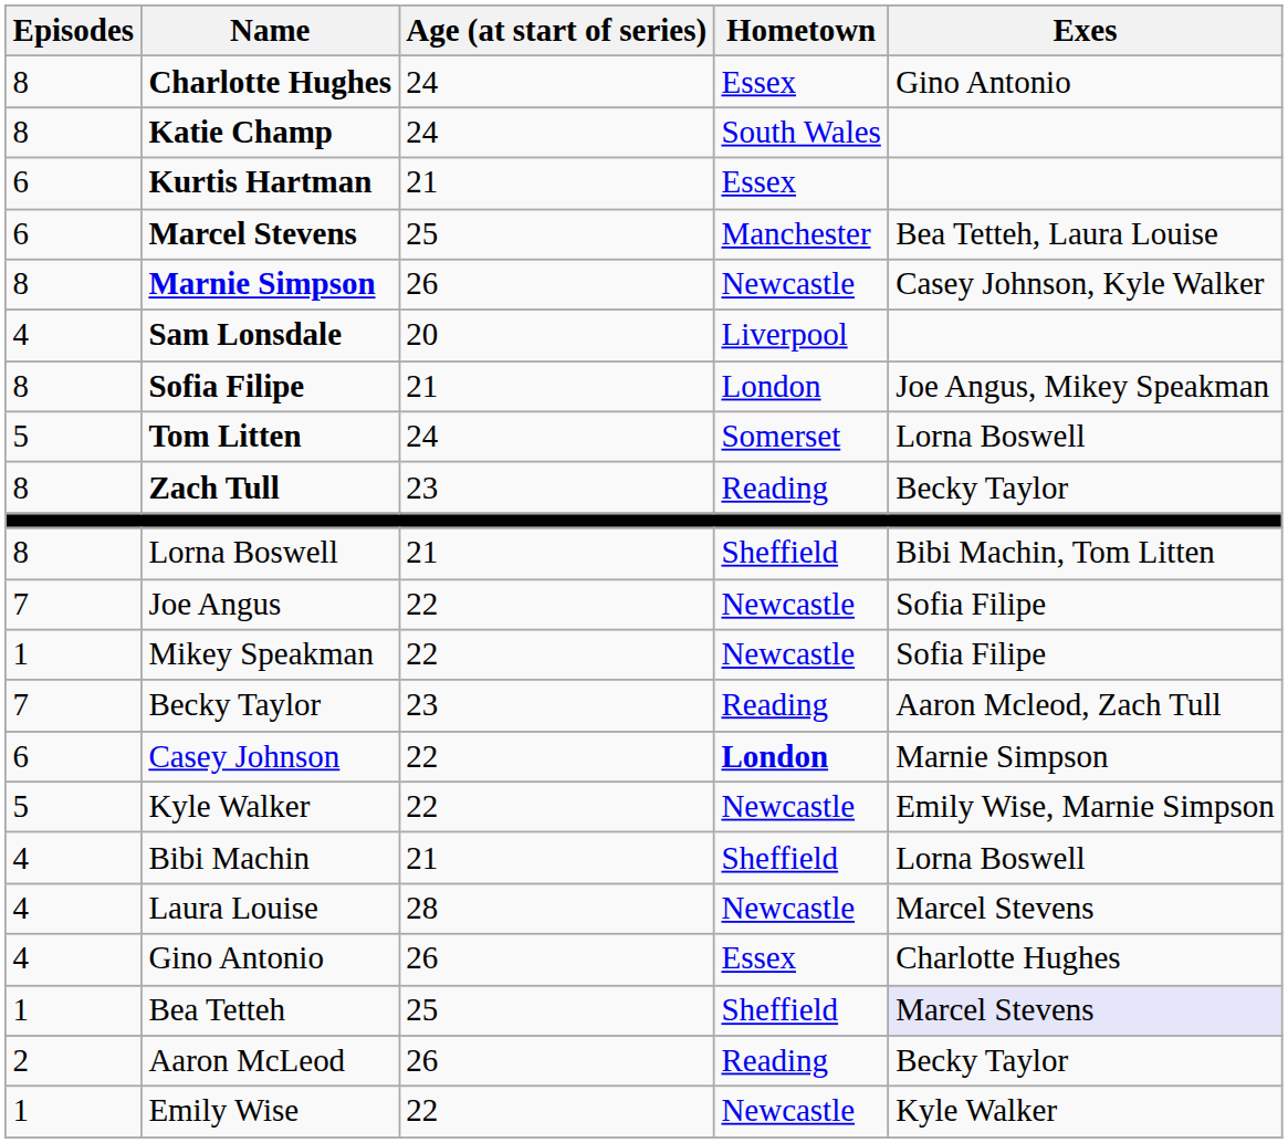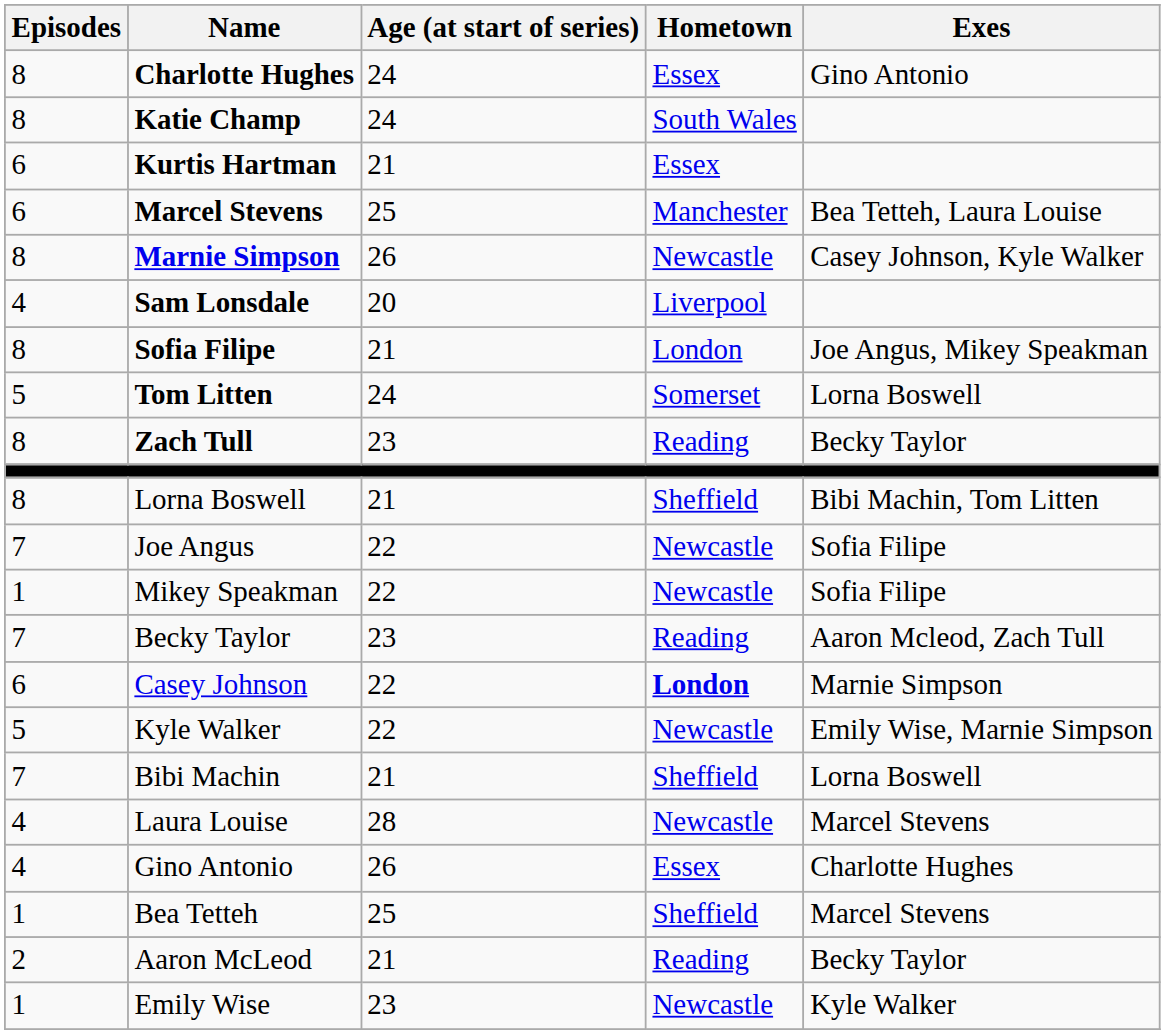Bibi Machin | Episodes: 4 -> 7
Bea Tetteh | Exes: lavender background -> no background
Aaron McLeod | Age (at start of series): 26 -> 21
Emily Wise | Age (at start of series): 22 -> 23
